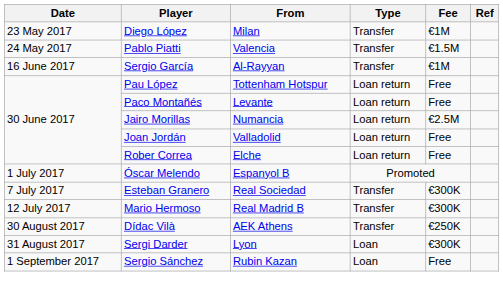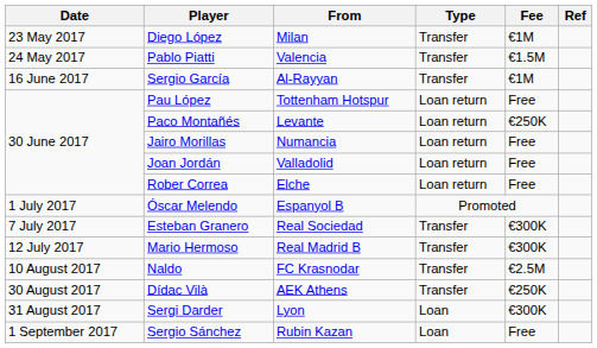Paco Montañés | Fee: Free -> €250K
Jairo Morillas | Fee: €2.5M -> Free
+ row: 10 August 2017 | Naldo | FC Krasnodar | Transfer | €2.5M
